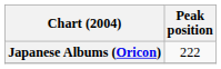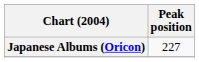Japanese Albums (Oricon) | Peak position: 222 -> 227
